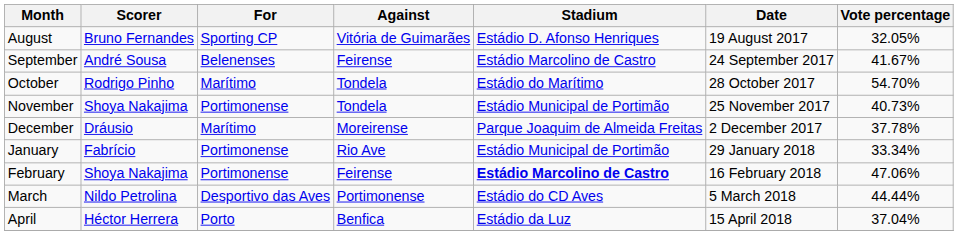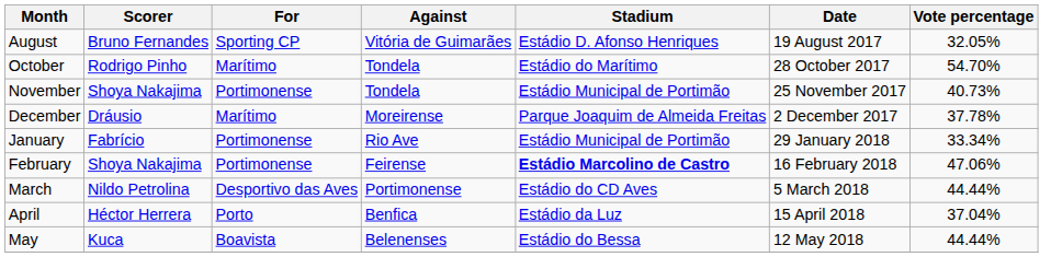- row: September | André Sousa | Belenenses | Feirense | Estádio Marcolino de Castro | 24 September 2017 | 41.67%
+ row: May | Kuca | Boavista | Belenenses | Estádio do Bessa | 12 May 2018 | 44.44%
